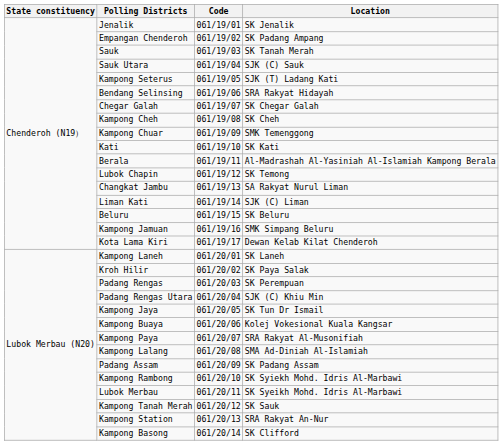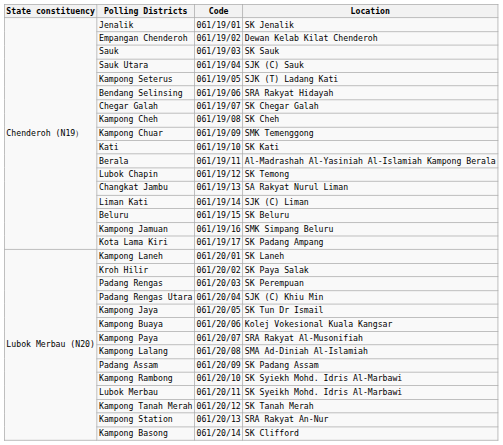Empangan Chenderoh | Location: SK Padang Ampang -> Dewan Kelab Kilat Chenderoh
Sauk | Location: SK Tanah Merah -> SK Sauk
Kota Lama Kiri | Location: Dewan Kelab Kilat Chenderoh -> SK Padang Ampang
Kampong Tanah Merah | Location: SK Sauk -> SK Tanah Merah
